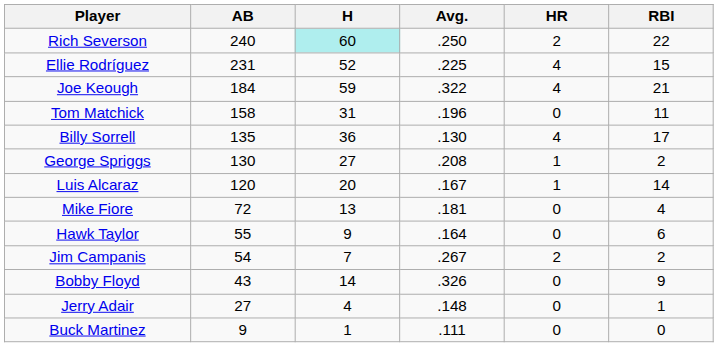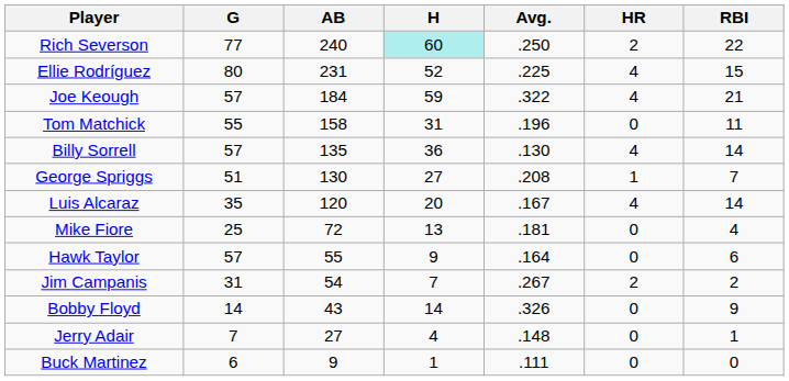+ column: G | 77 | 80 | 57 | 55 | 57 | 51 | 35 | 25 | 57 | 31 | 14 | 7 | 6
Billy Sorrell | RBI: 17 -> 14
George Spriggs | RBI: 2 -> 7
Luis Alcaraz | HR: 1 -> 4
